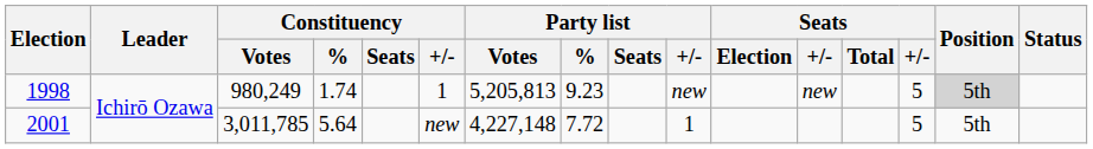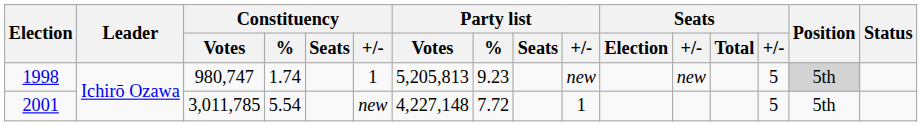1998 | Constituency / Votes: 980,249 -> 980,747
2001 | Constituency / %: 5.64 -> 5.54
